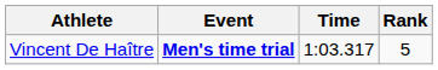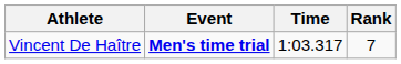Vincent De Haître | Rank: 5 -> 7
